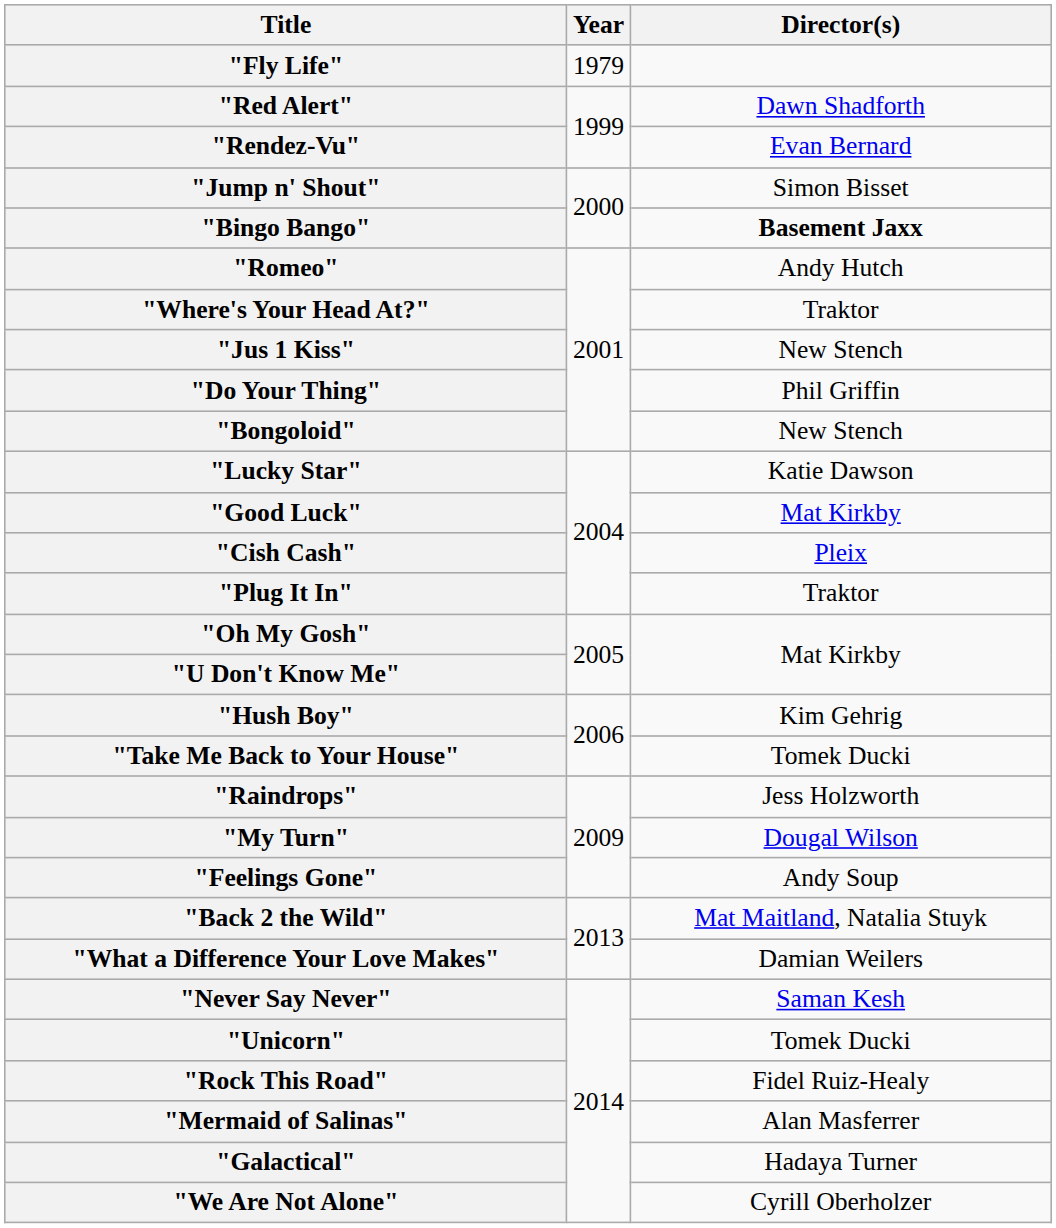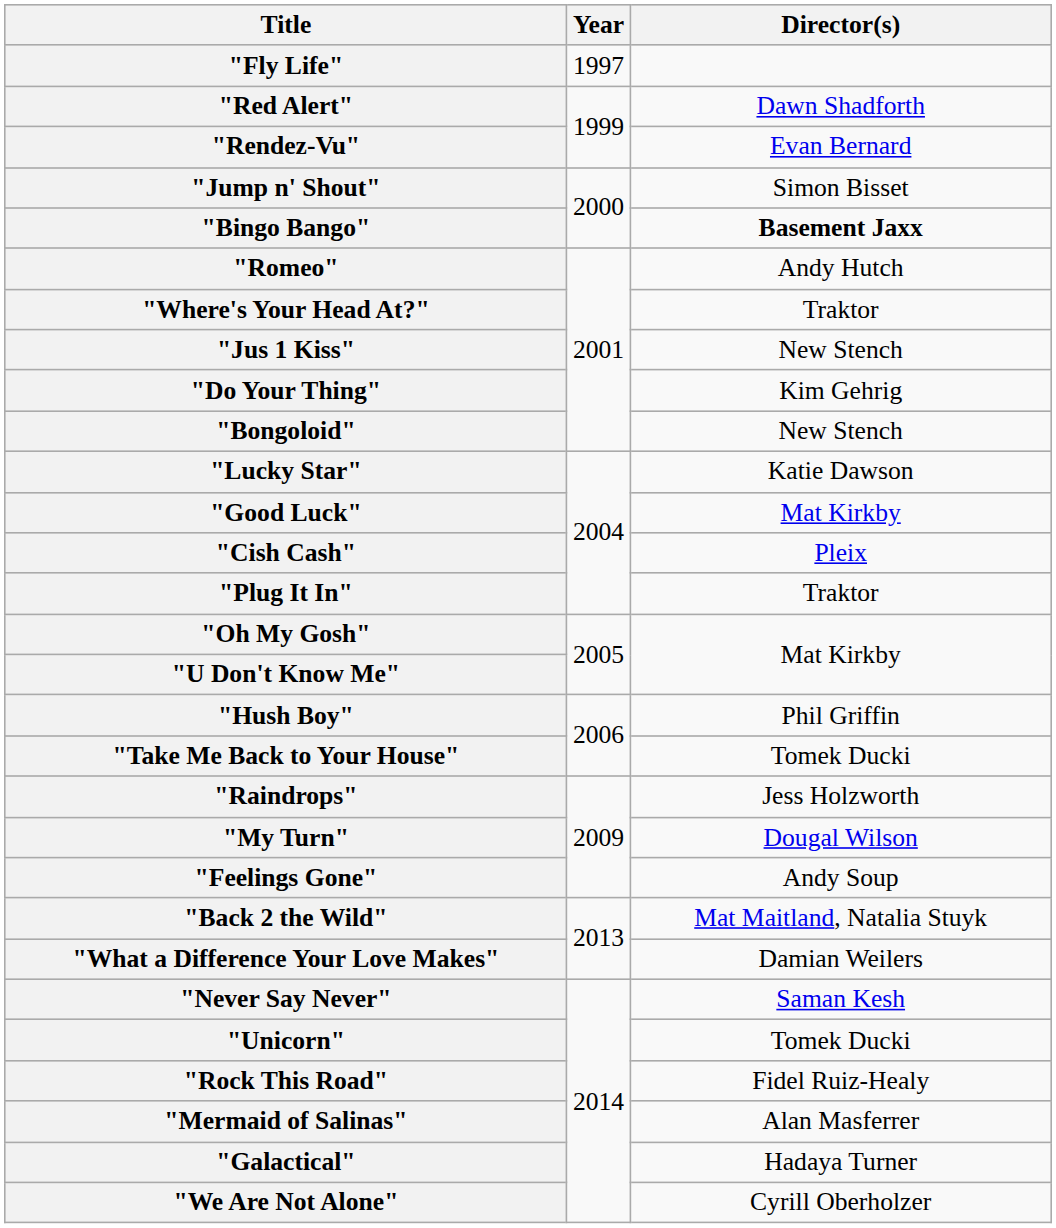"Fly Life" | Year: 1979 -> 1997
"Do Your Thing" | Director(s): Phil Griffin -> Kim Gehrig
"Hush Boy" | Director(s): Kim Gehrig -> Phil Griffin
